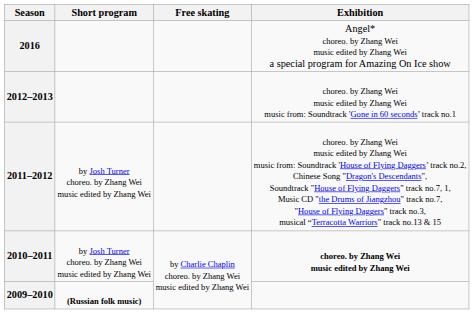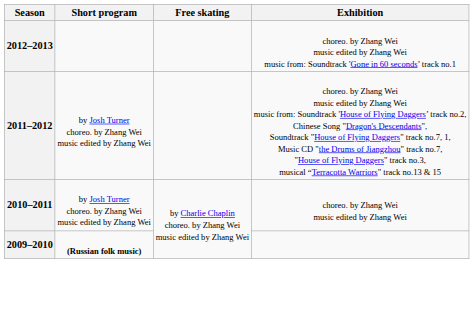- row: 2016 | Angel* choreo. by Zhang Wei music edited by Zhang Wei a special program for Amazing On Ice show
2010–2011 | Exhibition: bold -> normal
